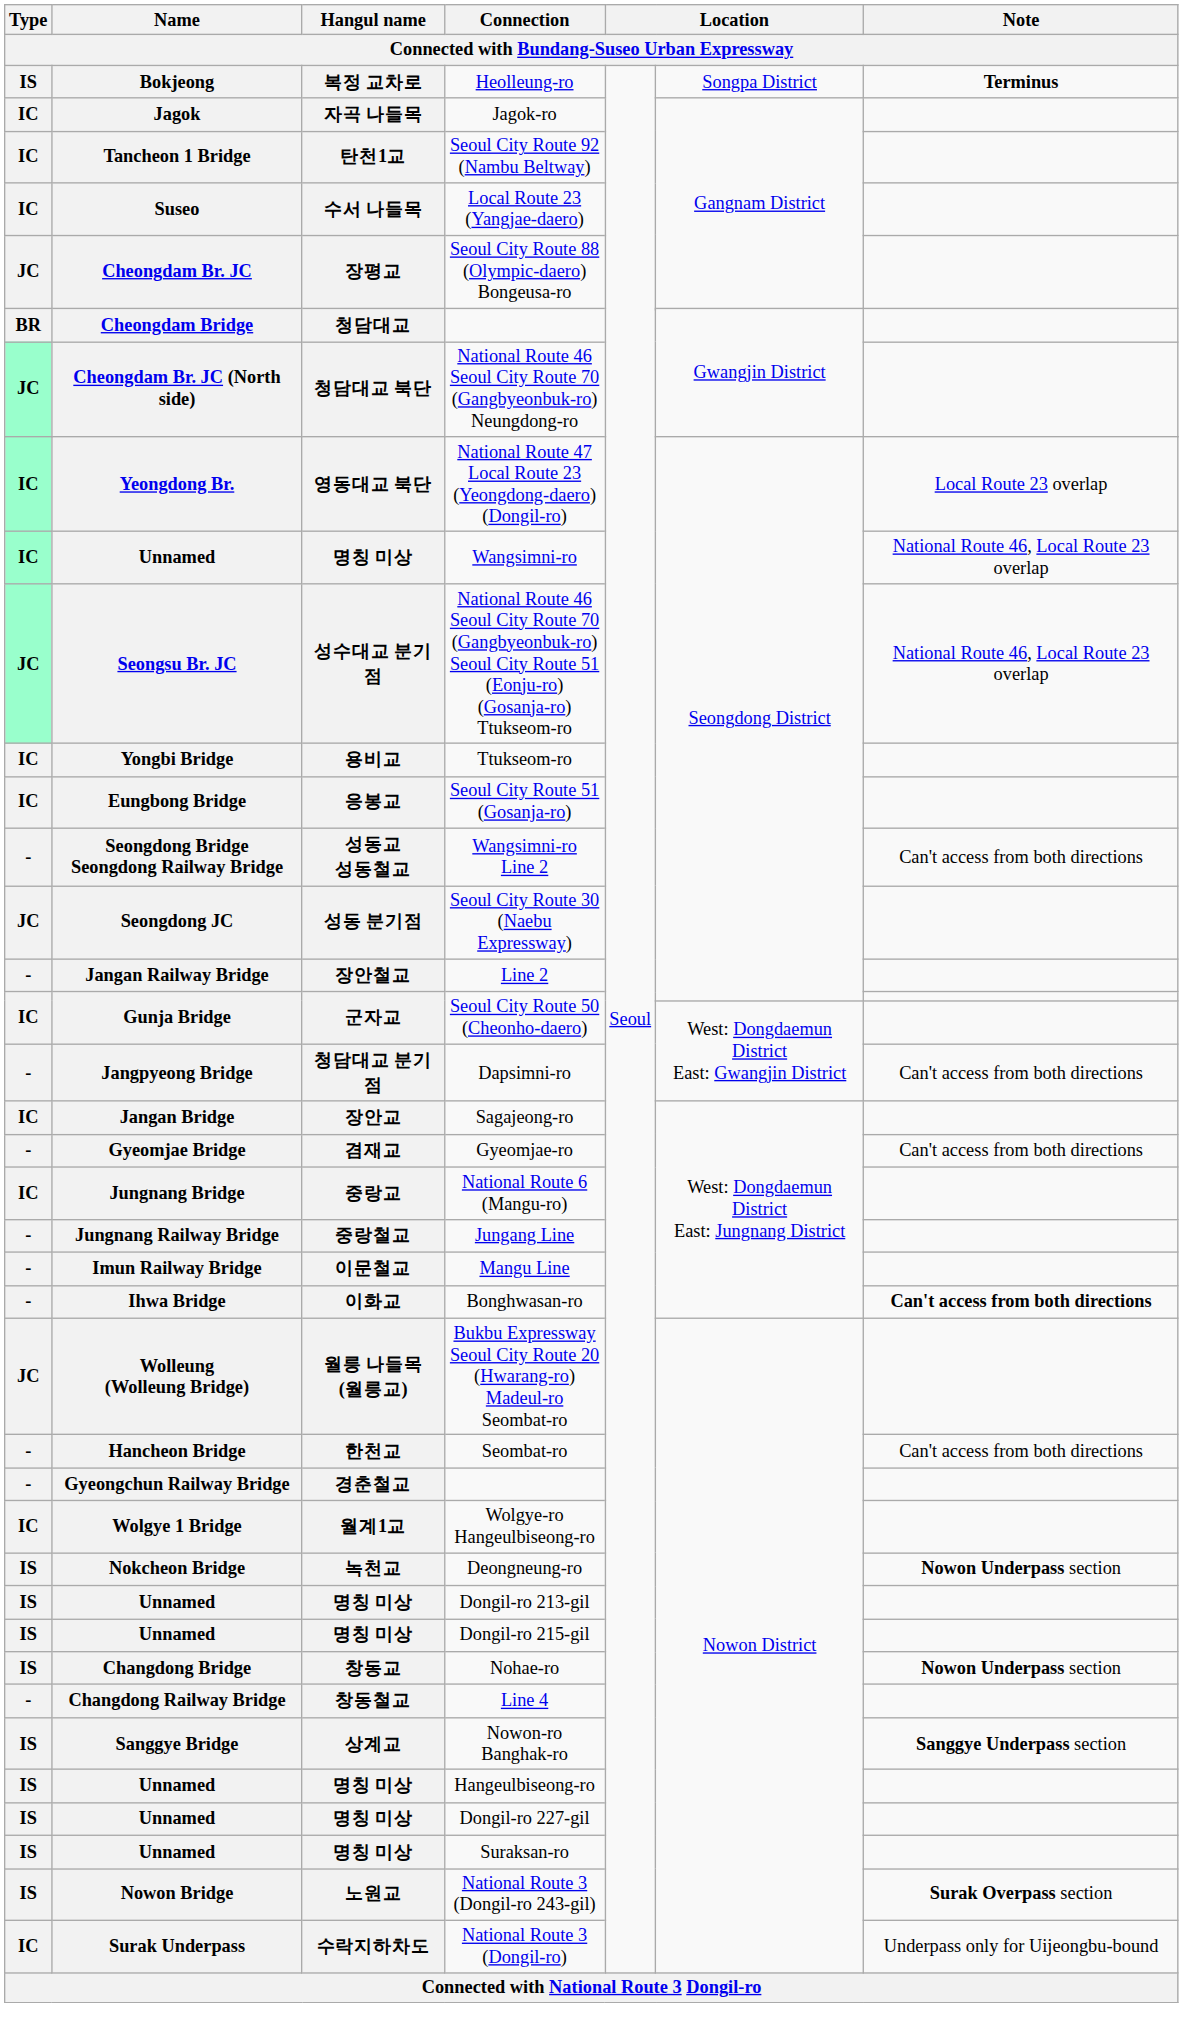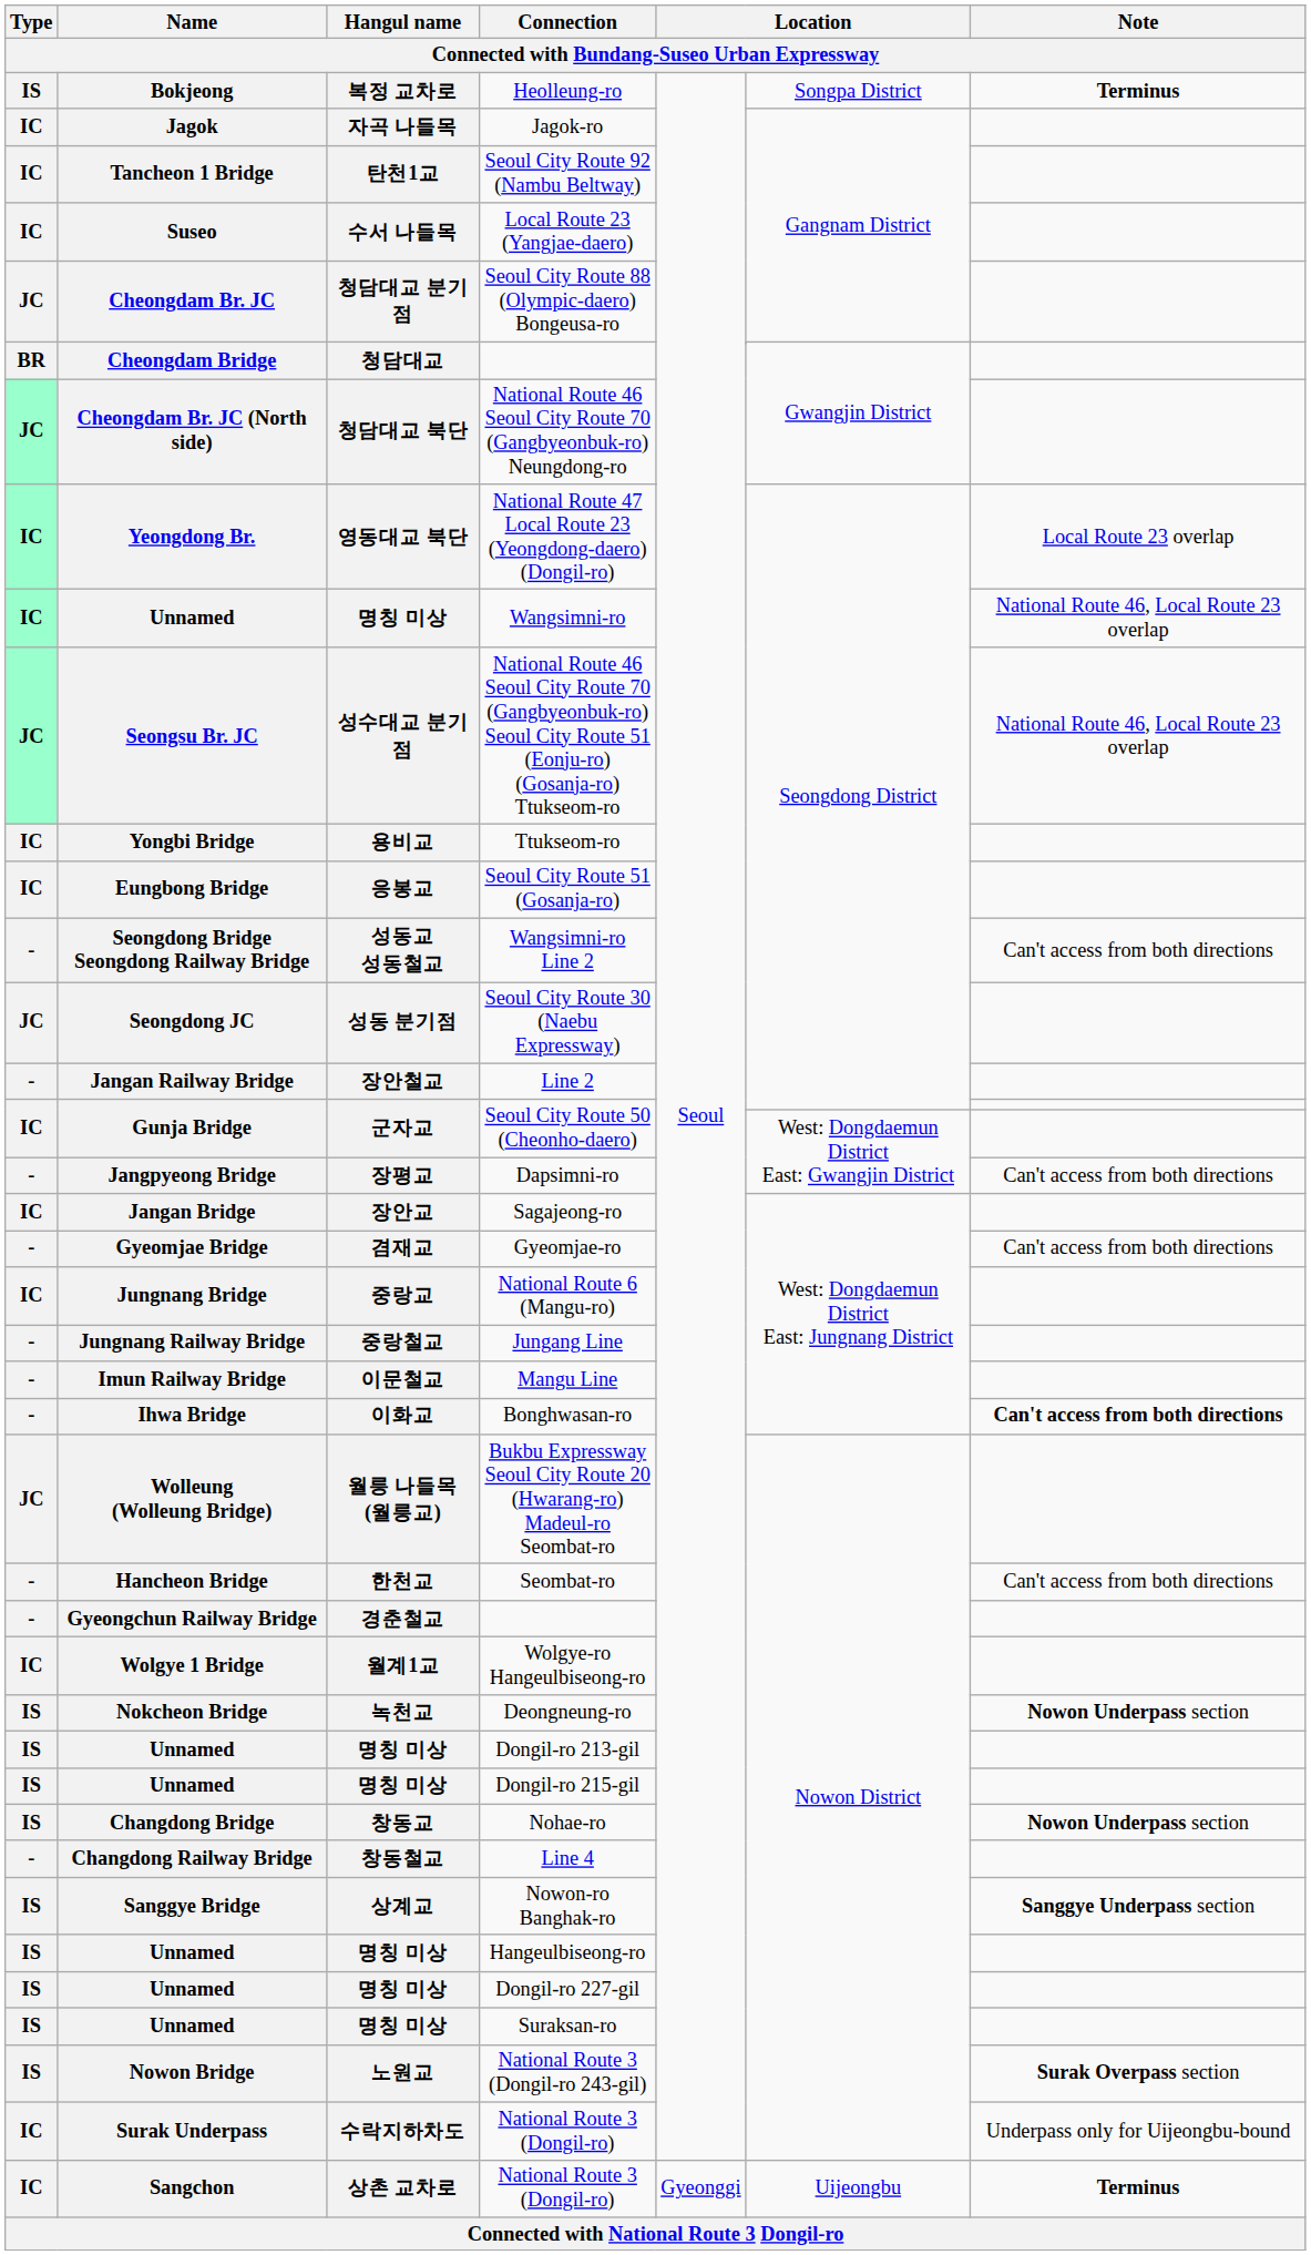Seoul City Route 88 (Olympic-daero) Bongeusa-ro | Hangul name: 장평교 -> 청담대교 분기점
Dapsimni-ro | Hangul name: 청담대교 분기점 -> 장평교
+ row: IC | Sangchon | 상촌 교차로 | National Route 3 (Dongil-ro) | Gyeonggi | Uijeongbu | Terminus
